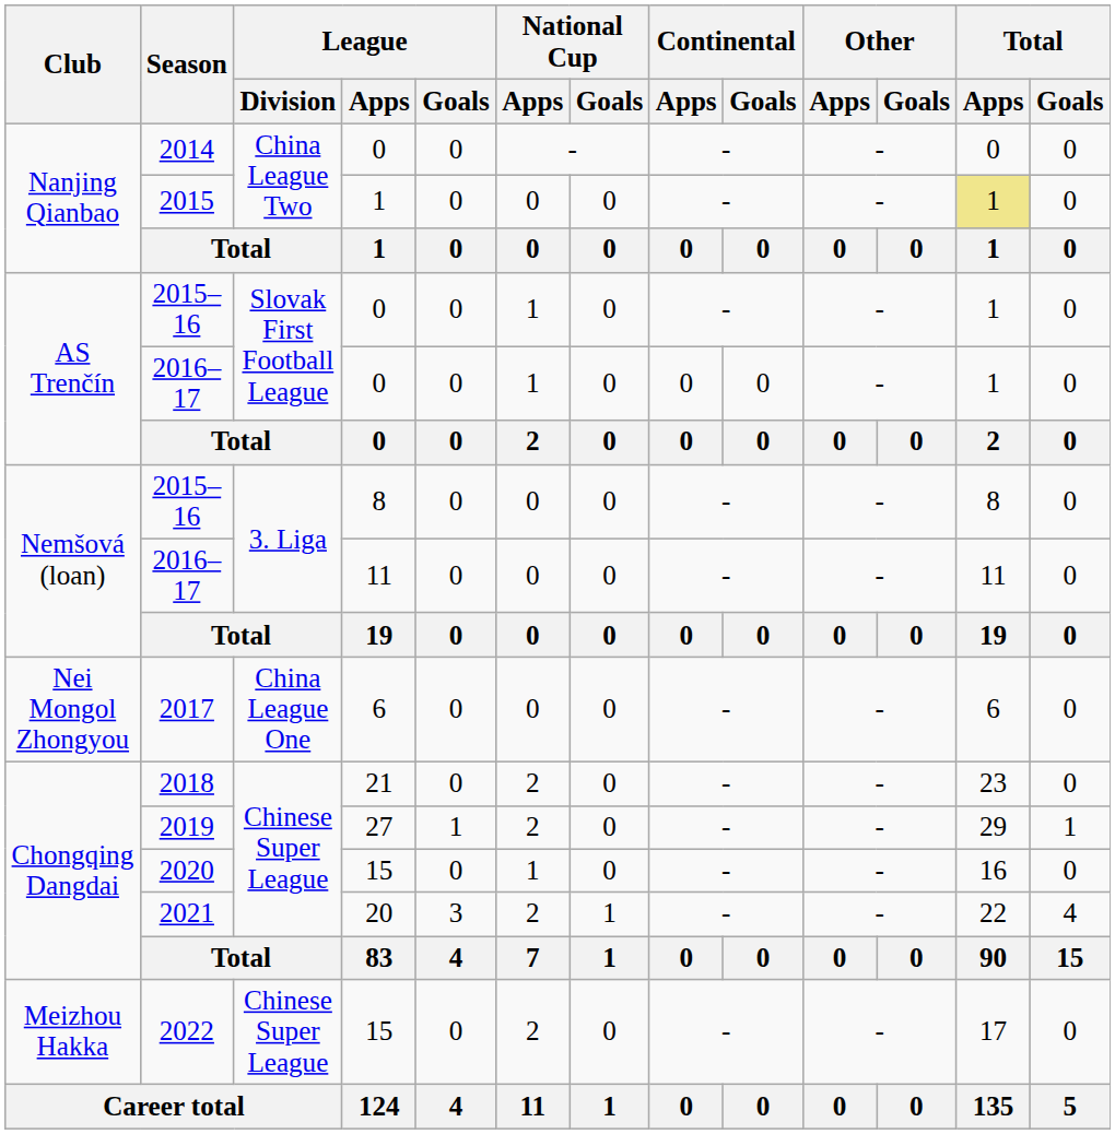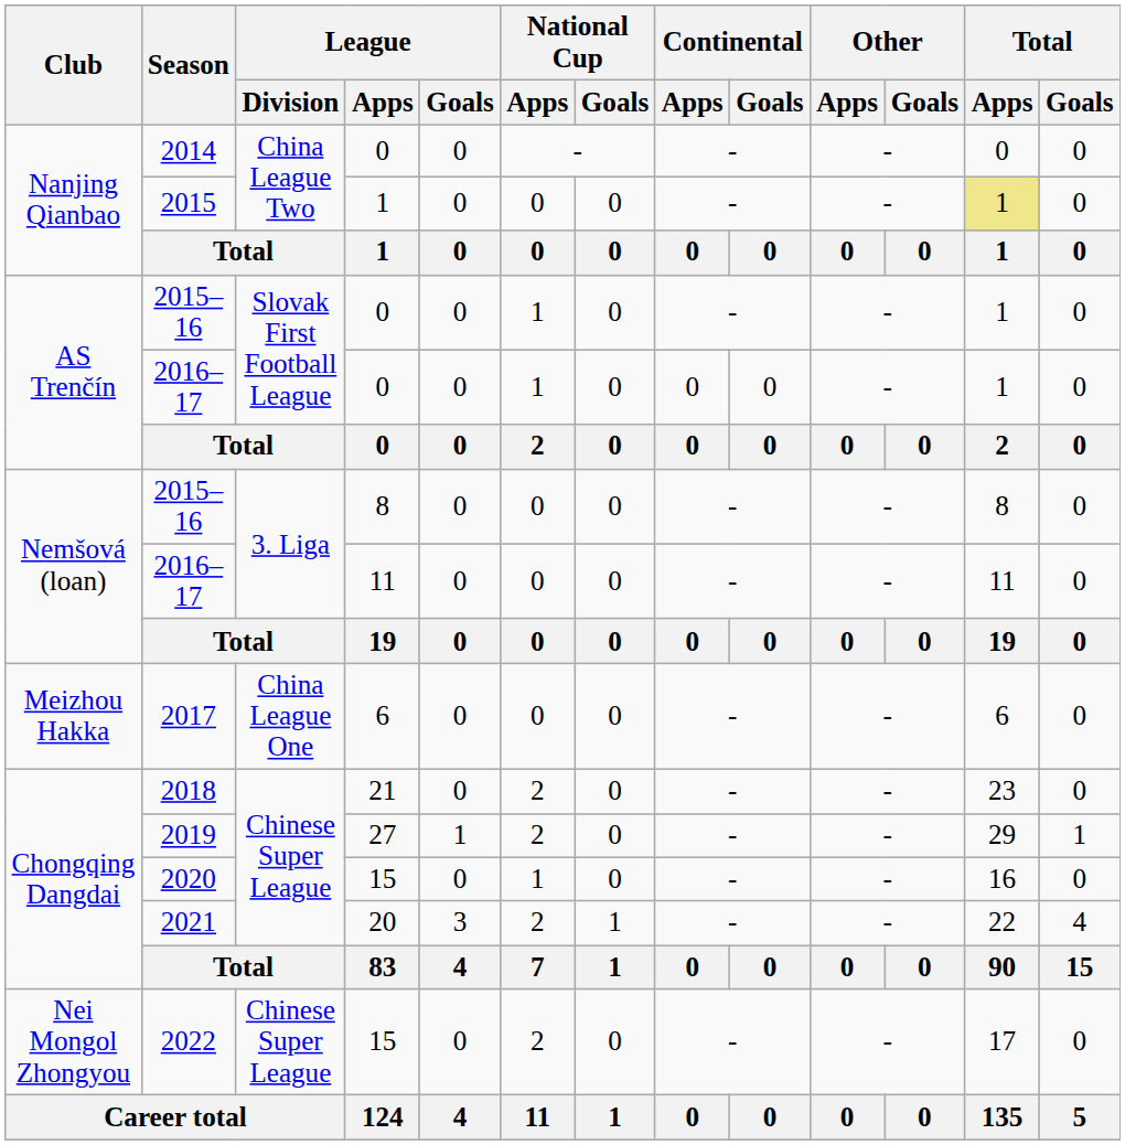2017 | Club: Nei Mongol Zhongyou -> Meizhou Hakka
2022 | Club: Meizhou Hakka -> Nei Mongol Zhongyou
